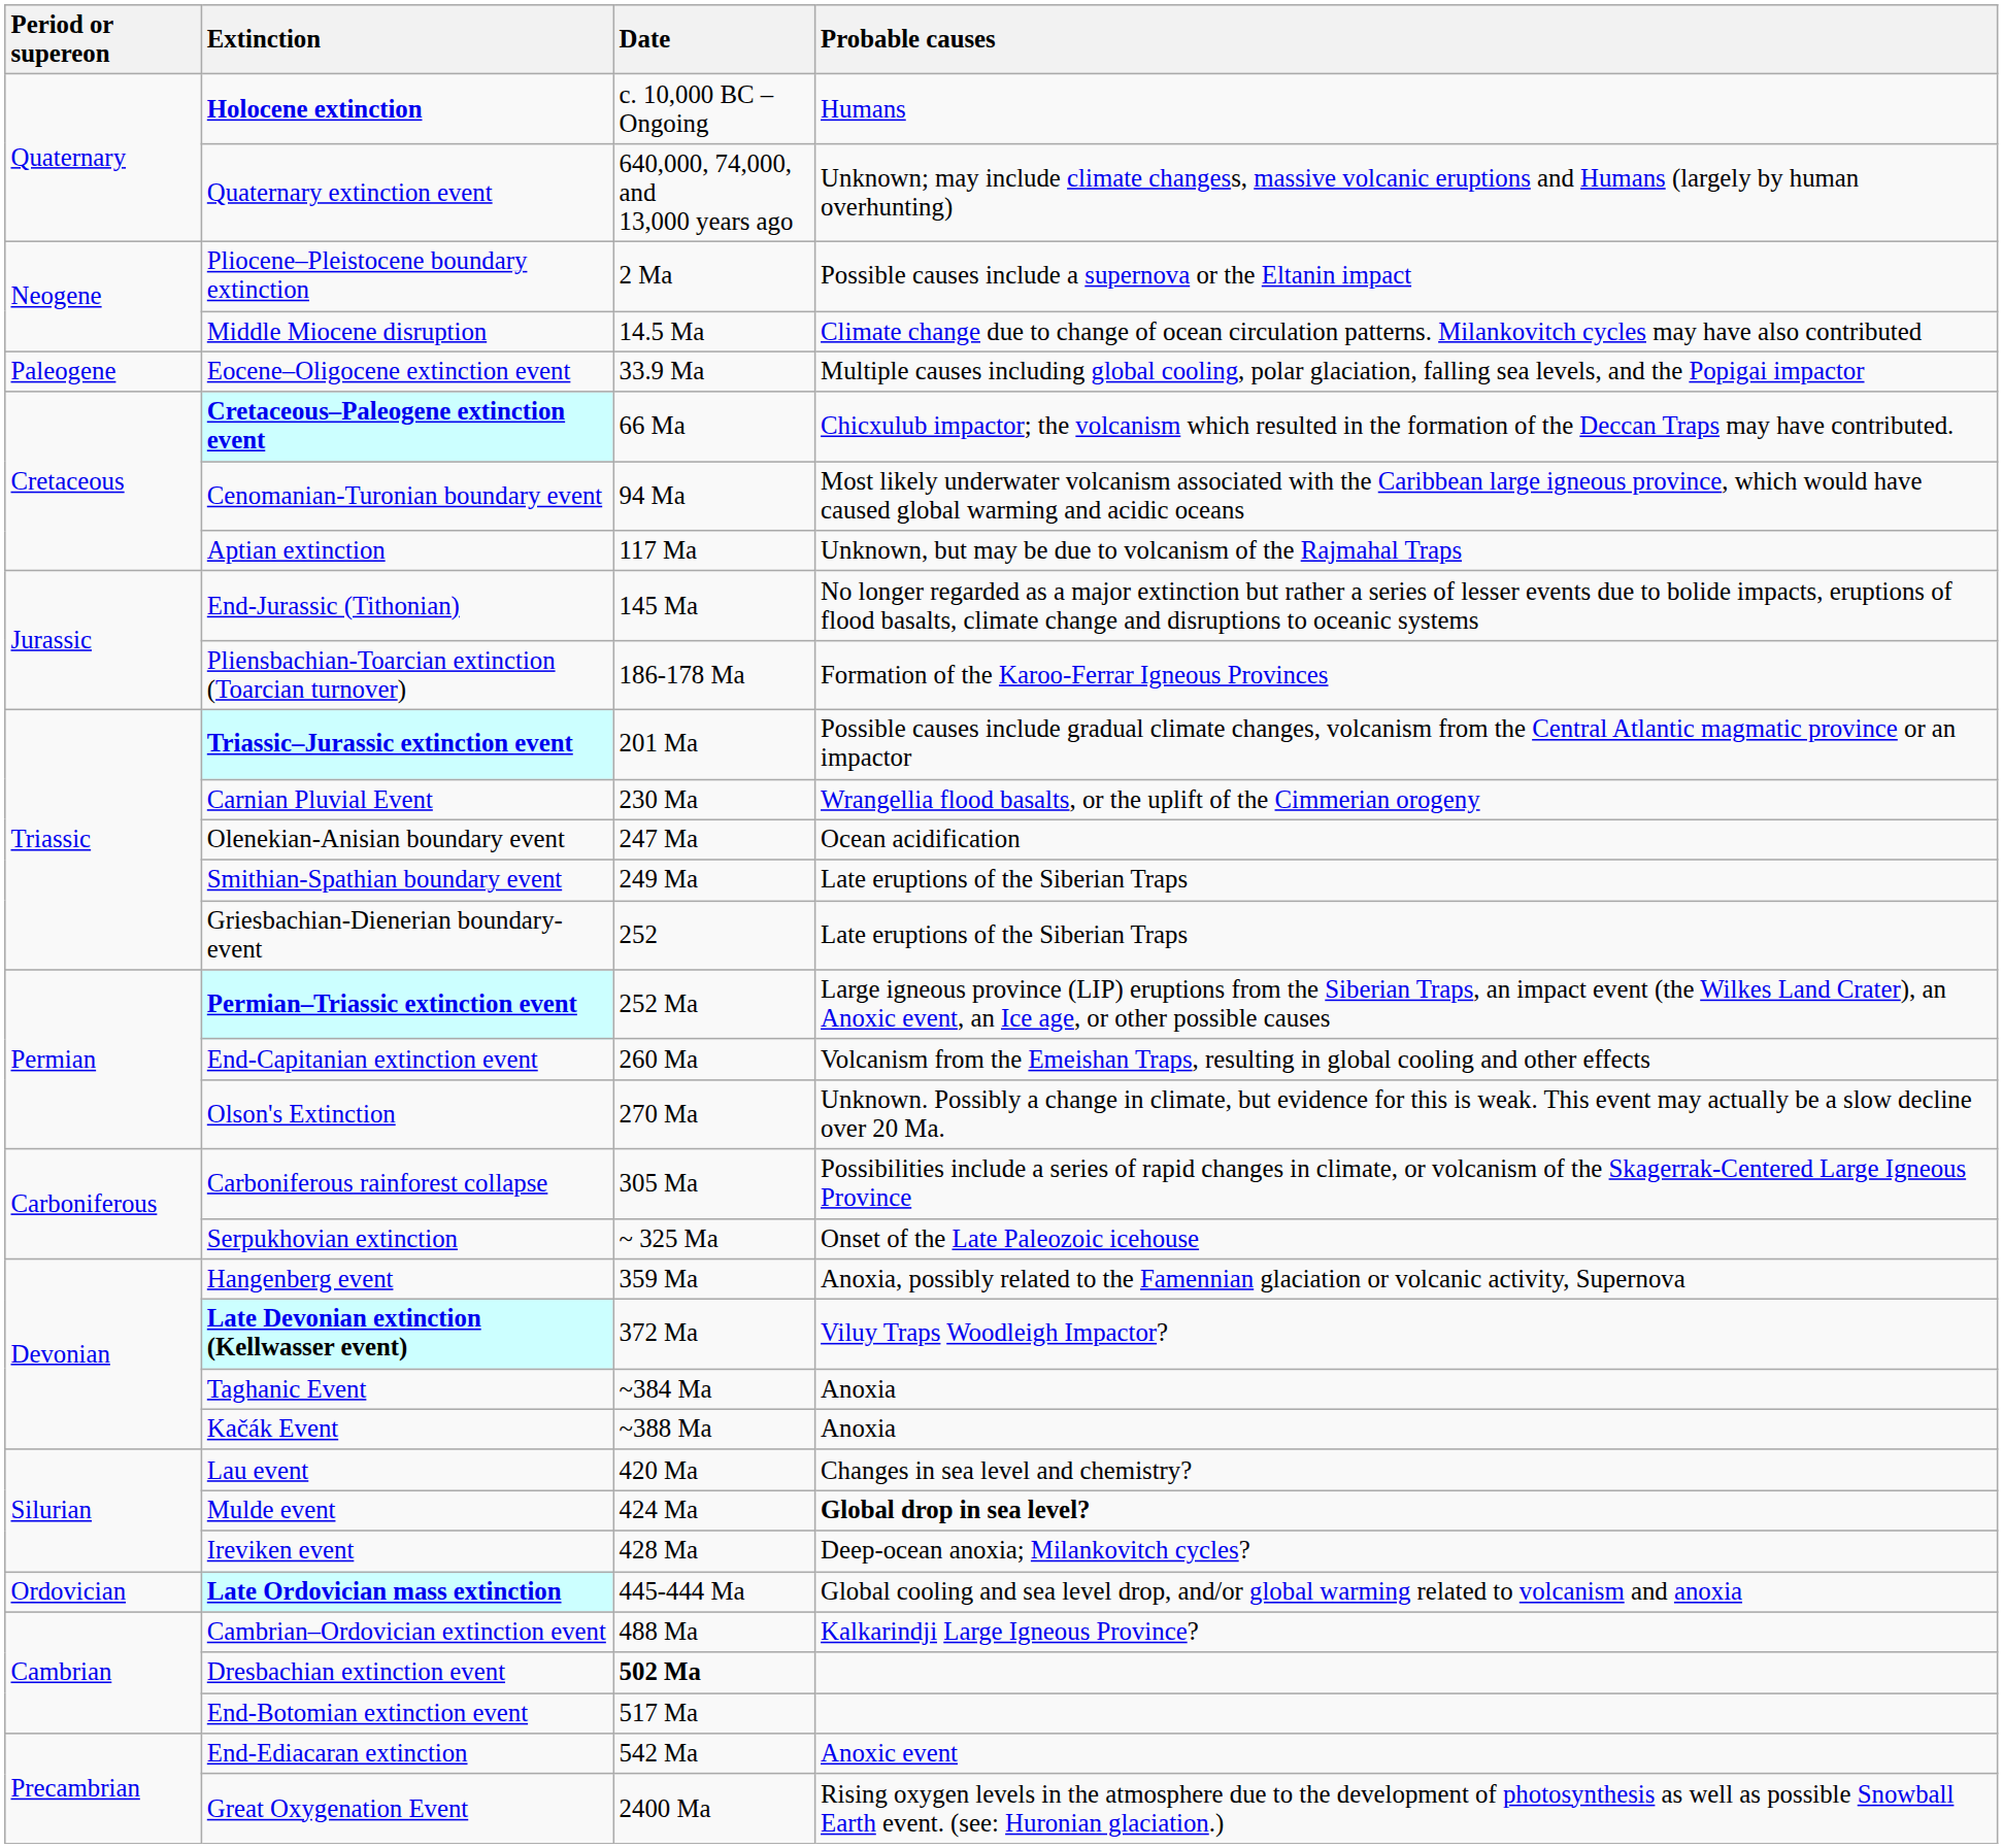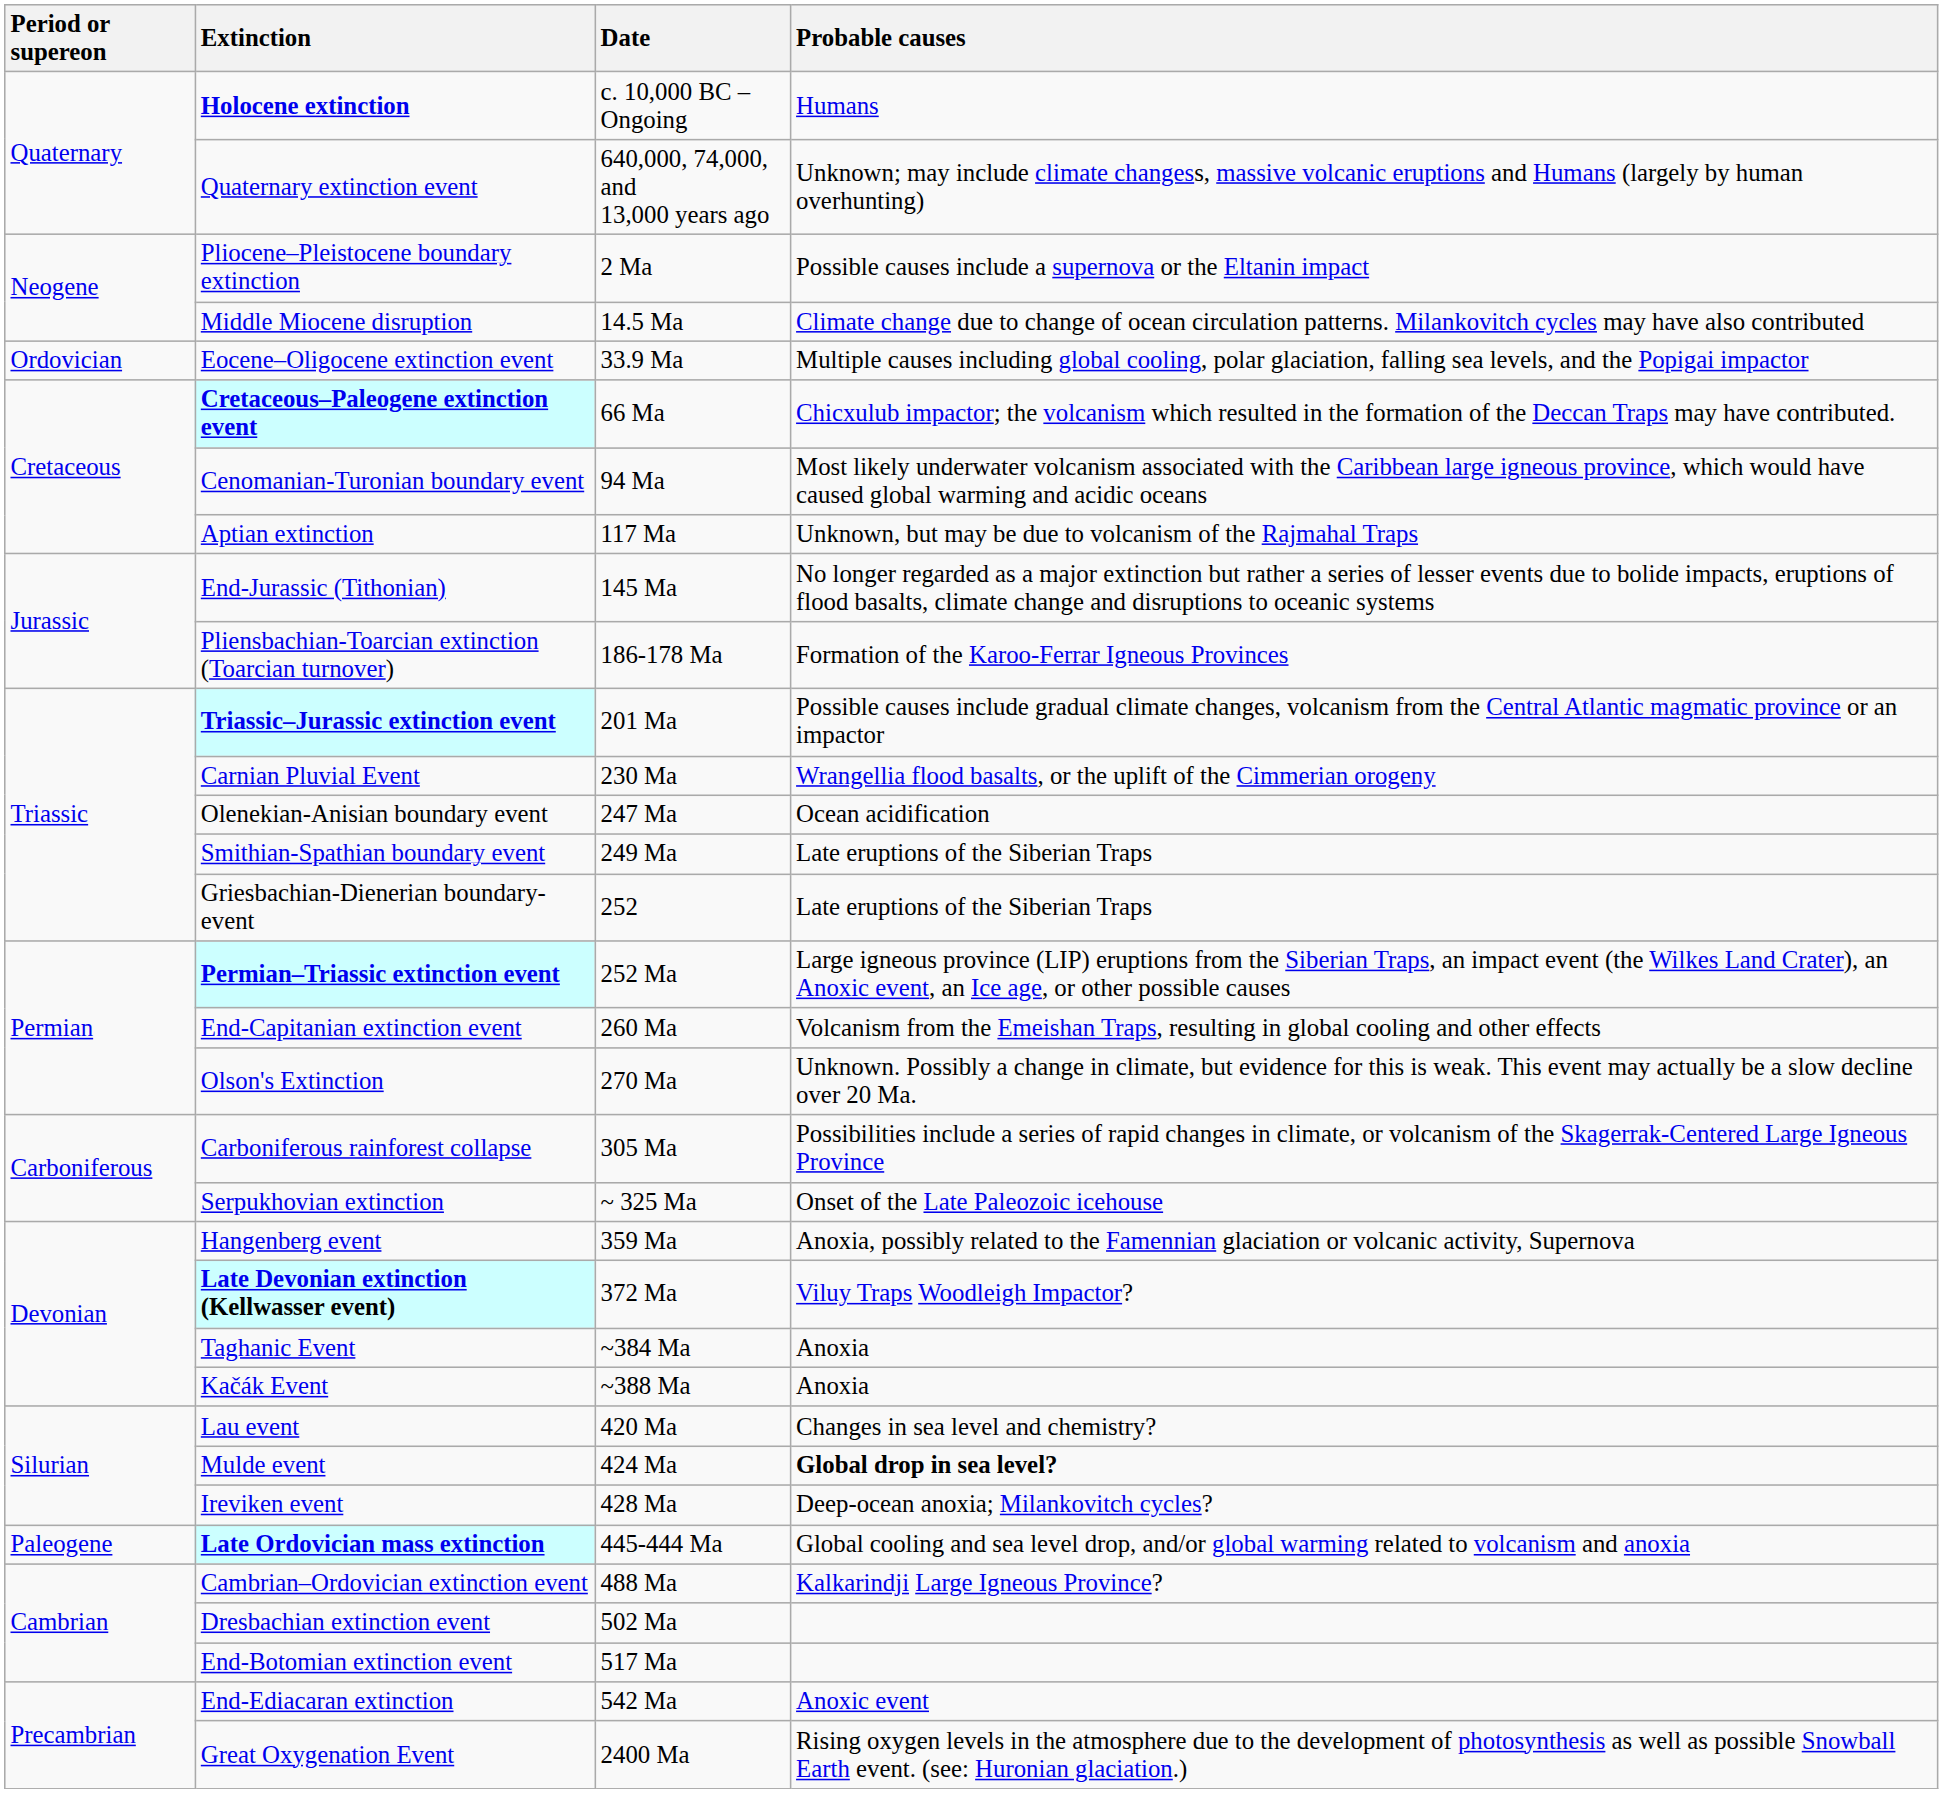Eocene–Oligocene extinction event | Period or supereon: Paleogene -> Ordovician
Late Ordovician mass extinction | Period or supereon: Ordovician -> Paleogene
Dresbachian extinction event | Date: bold -> normal
